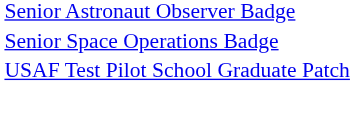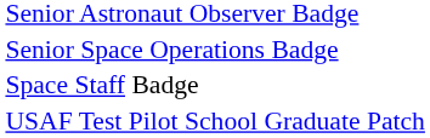+ row: Space Staff Badge
